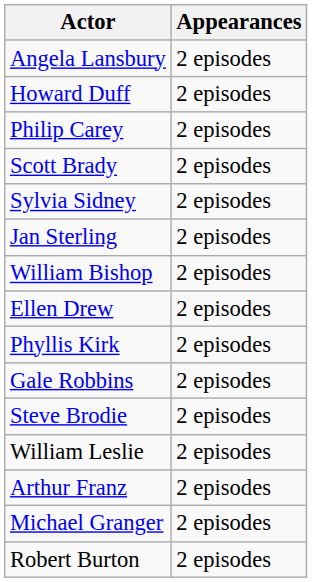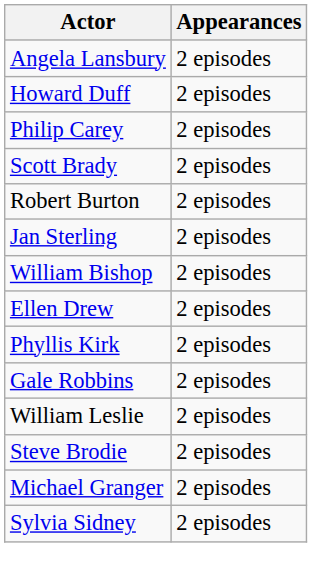rows swapped: Sylvia Sidney <-> Robert Burton
rows swapped: Steve Brodie <-> William Leslie
- row: Arthur Franz | 2 episodes
